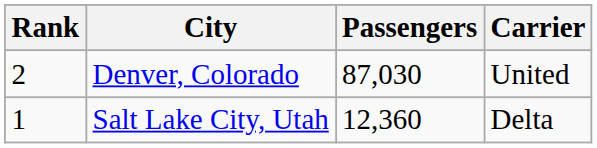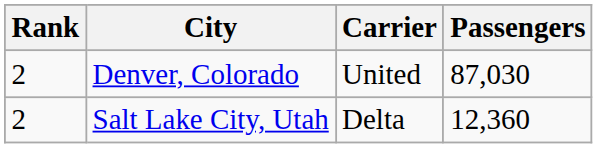columns swapped: Passengers <-> Carrier
Salt Lake City, Utah | Rank: 1 -> 2
